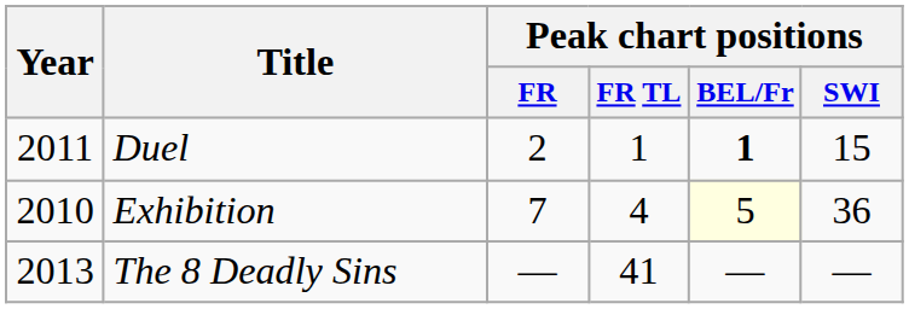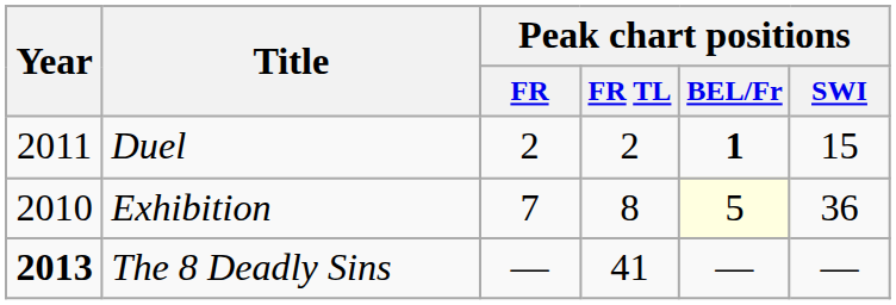Duel | Peak chart positions / FR TL: 1 -> 2
Exhibition | Peak chart positions / FR TL: 4 -> 8
The 8 Deadly Sins | Year: normal -> bold
